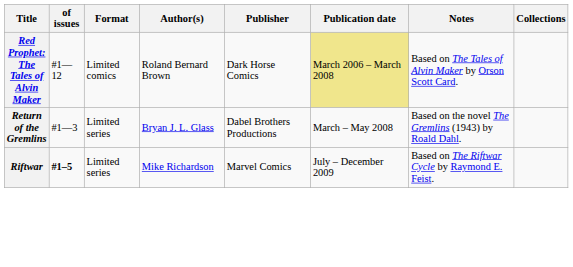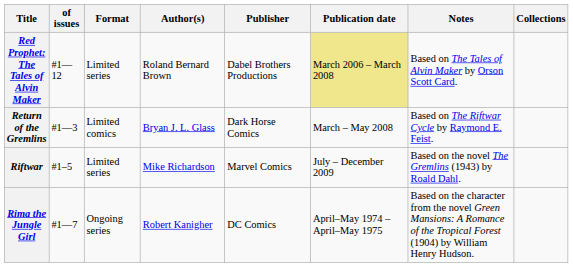Red Prophet: The Tales of Alvin Maker | Format: Limited comics -> Limited series
Red Prophet: The Tales of Alvin Maker | Publisher: Dark Horse Comics -> Dabel Brothers Productions
Return of the Gremlins | Format: Limited series -> Limited comics
Return of the Gremlins | Publisher: Dabel Brothers Productions -> Dark Horse Comics
Return of the Gremlins | Notes: Based on the novel The Gremlins (1943) by Roald Dahl. -> Based on The Riftwar Cycle by Raymond E. Feist.
Riftwar | of issues: bold -> normal
Riftwar | Notes: Based on The Riftwar Cycle by Raymond E. Feist. -> Based on the novel The Gremlins (1943) by Roald Dahl.
+ row: Rima the Jungle Girl | #1—7 | Ongoing series | Robert Kanigher | DC Comics | April–May 1974 – April–May 1975 | Based on the character from the novel Green Mansions: A Romance of the Tropical Forest (1904) by William Henry Hudson.
